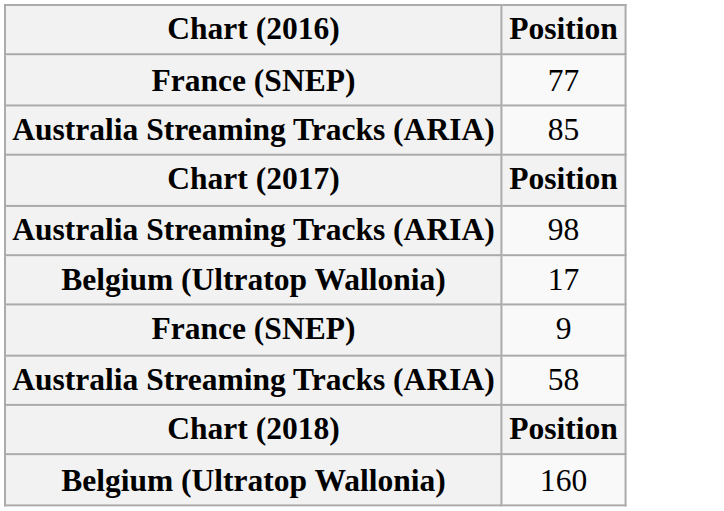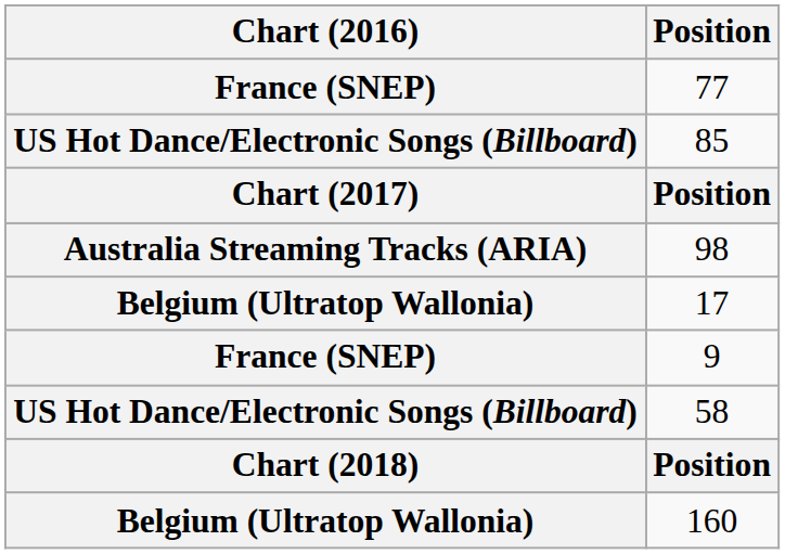85 | Chart (2016): Australia Streaming Tracks (ARIA) -> US Hot Dance/Electronic Songs (Billboard)
58 | Chart (2016): Australia Streaming Tracks (ARIA) -> US Hot Dance/Electronic Songs (Billboard)
